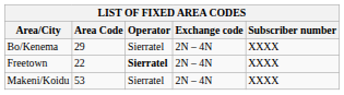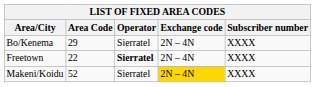Makeni/Koidu | Area Code: 53 -> 52
Makeni/Koidu | Exchange code: no background -> gold background
